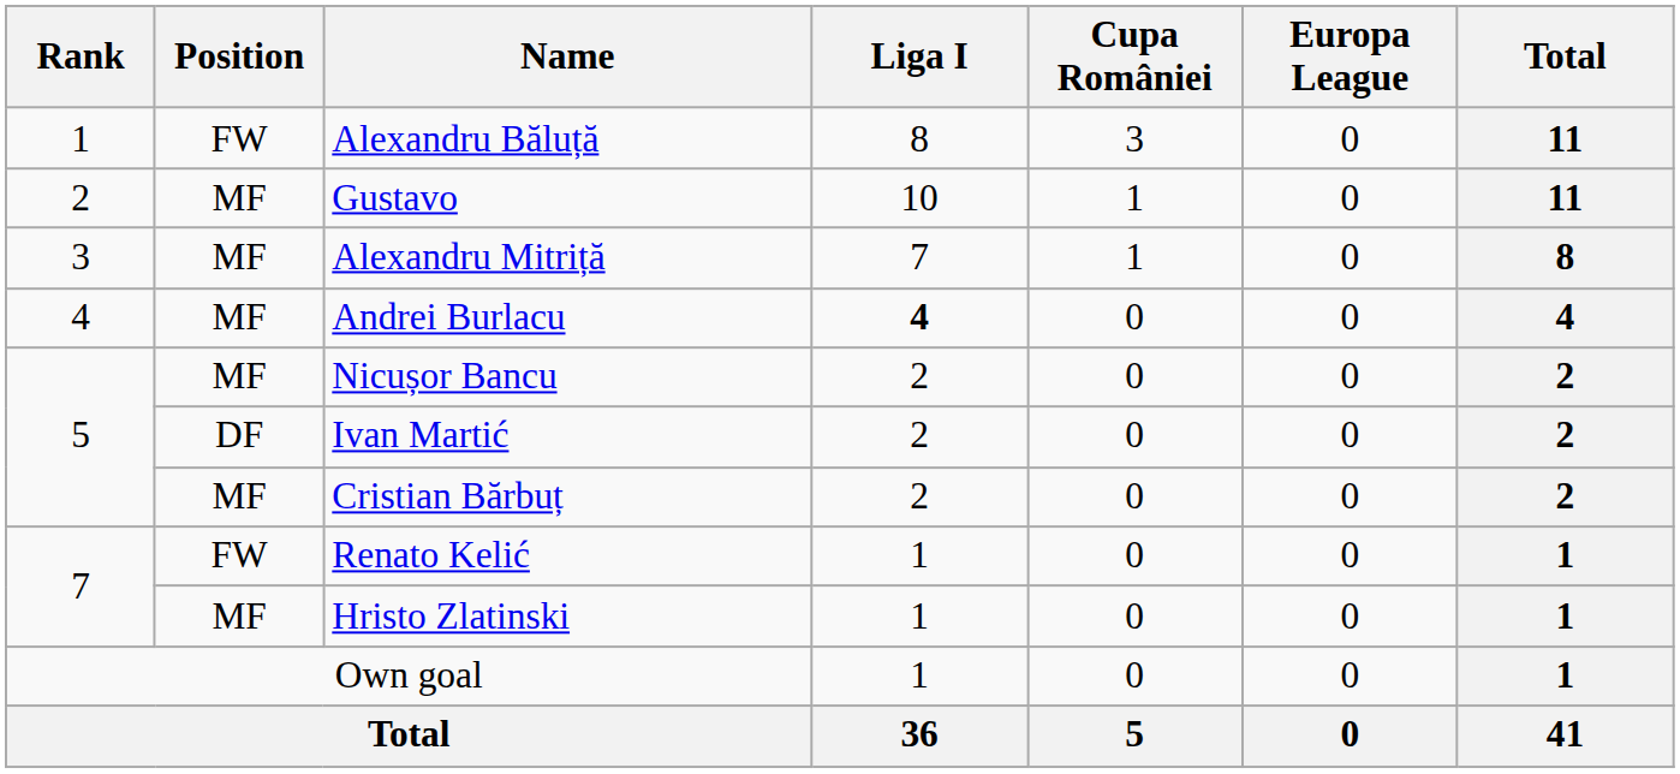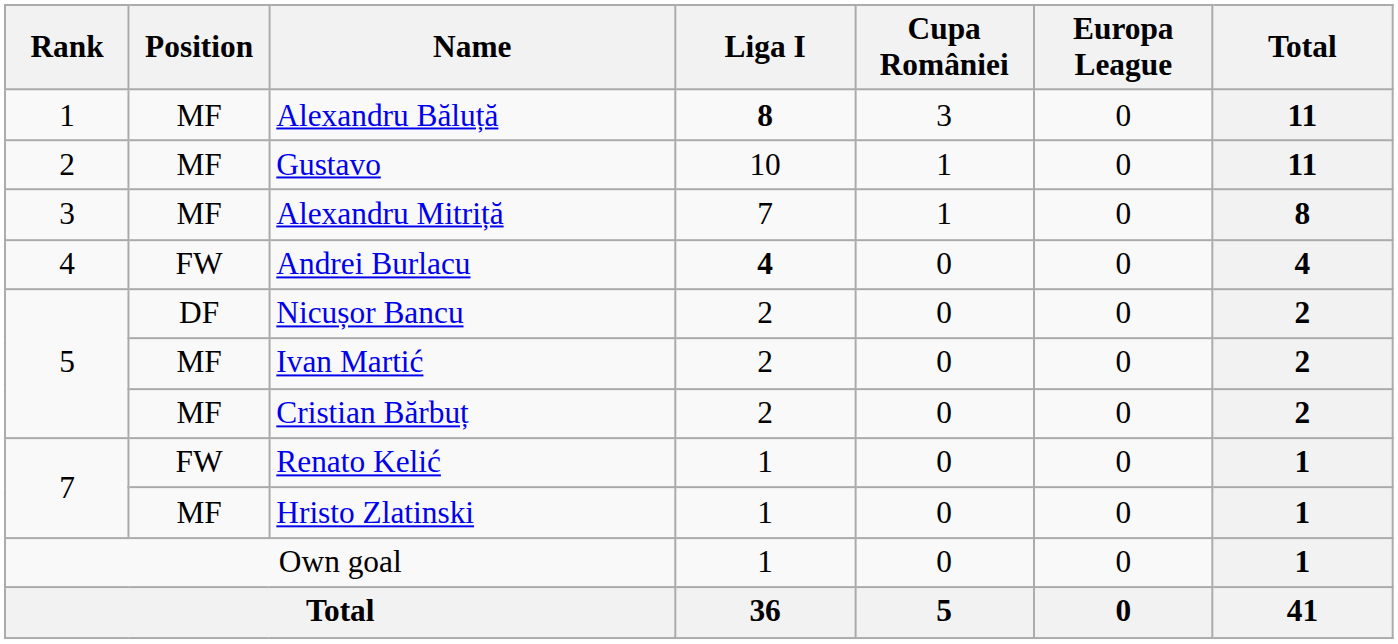Alexandru Băluță | Position: FW -> MF
Alexandru Băluță | Liga I: normal -> bold
Andrei Burlacu | Position: MF -> FW
Nicușor Bancu | Position: MF -> DF
Ivan Martić | Position: DF -> MF
